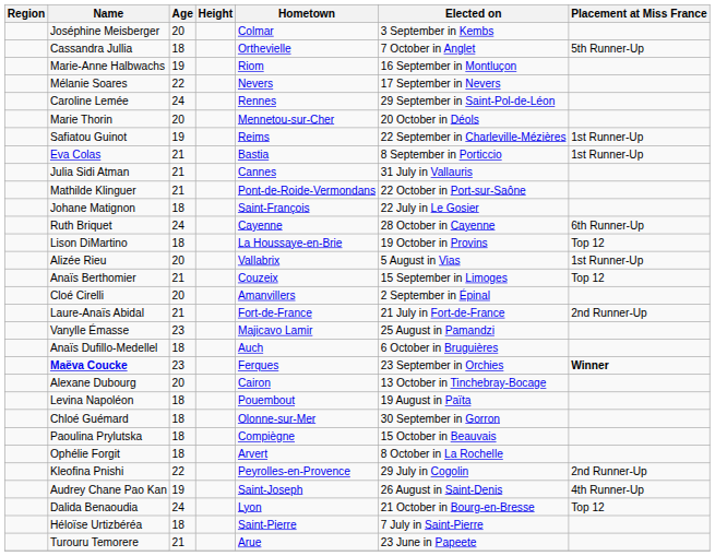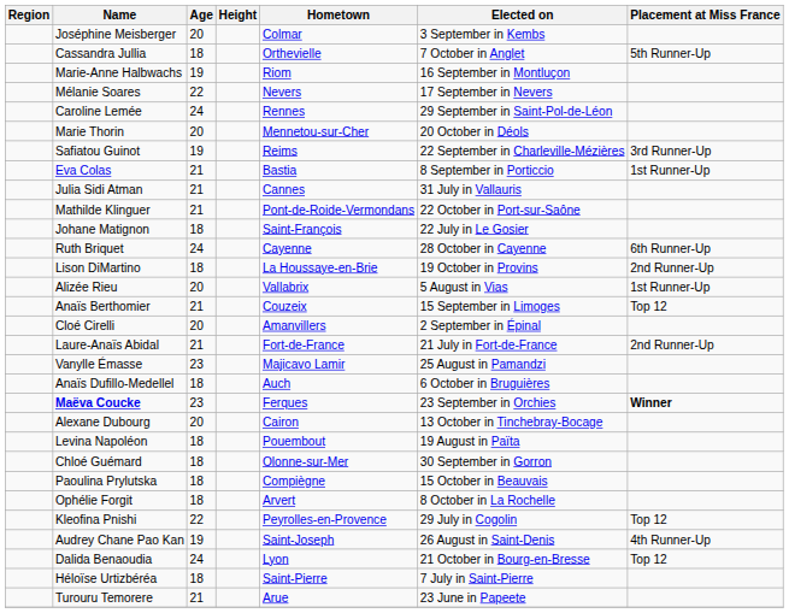Safiatou Guinot | Placement at Miss France: 1st Runner-Up -> 3rd Runner-Up
Lison DiMartino | Placement at Miss France: Top 12 -> 2nd Runner-Up
Kleofina Pnishi | Placement at Miss France: 2nd Runner-Up -> Top 12
